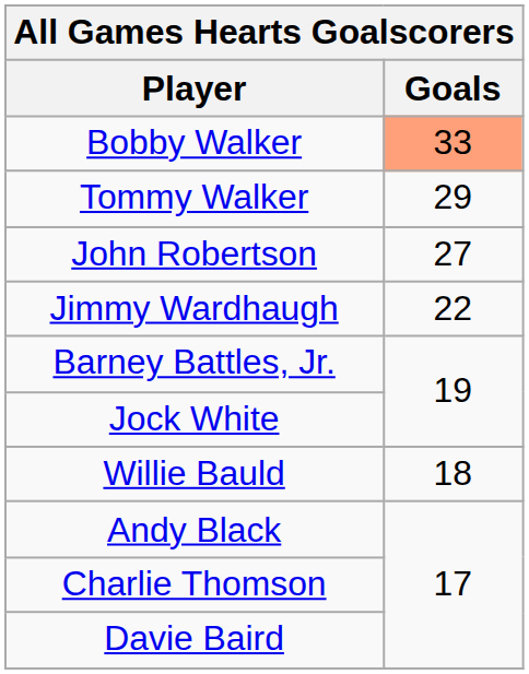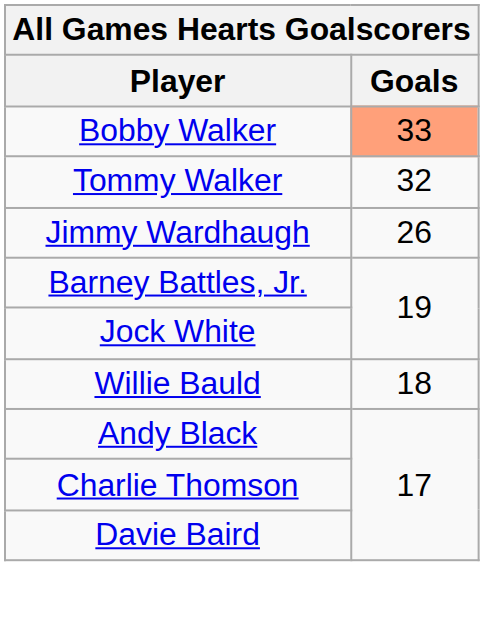Tommy Walker | Goals: 29 -> 32
- row: John Robertson | 27
Jimmy Wardhaugh | Goals: 22 -> 26
